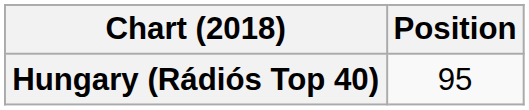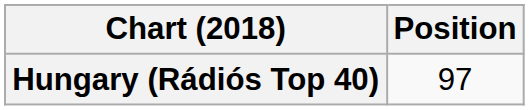Hungary (Rádiós Top 40) | Position: 95 -> 97
